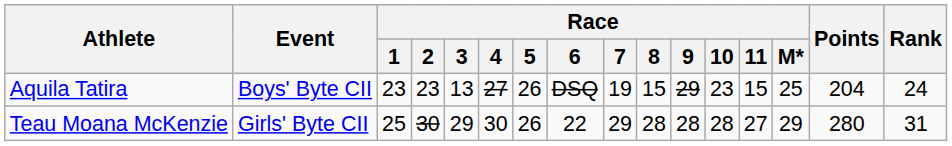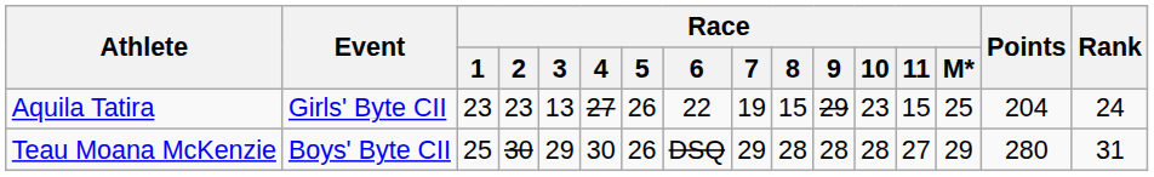Aquila Tatira | Event: Boys' Byte CII -> Girls' Byte CII
Aquila Tatira | Race / 6: DSQ -> 22
Teau Moana McKenzie | Event: Girls' Byte CII -> Boys' Byte CII
Teau Moana McKenzie | Race / 6: 22 -> DSQ
